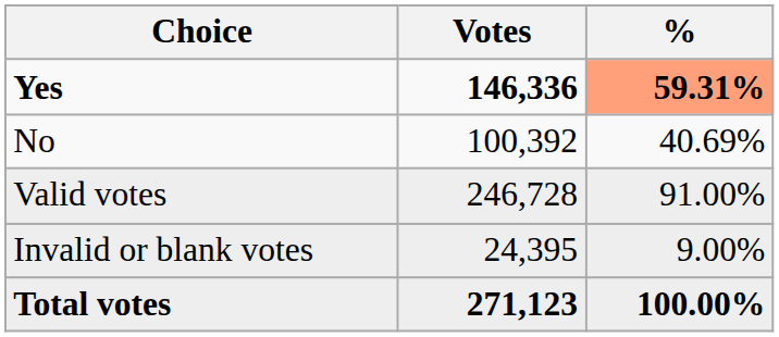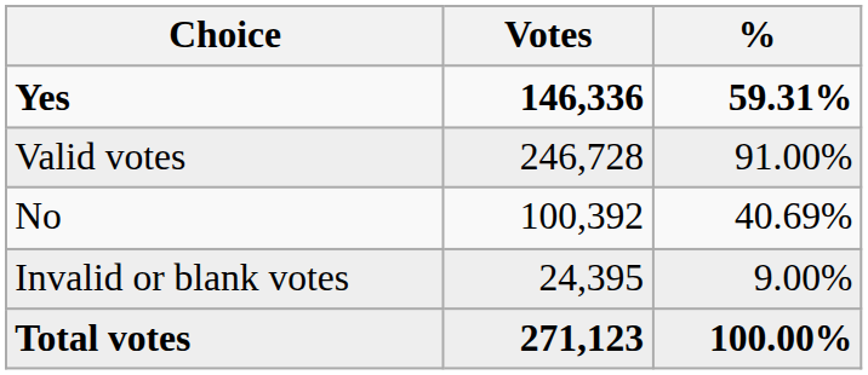Yes | %: lightsalmon background -> no background
rows swapped: No <-> Valid votes
